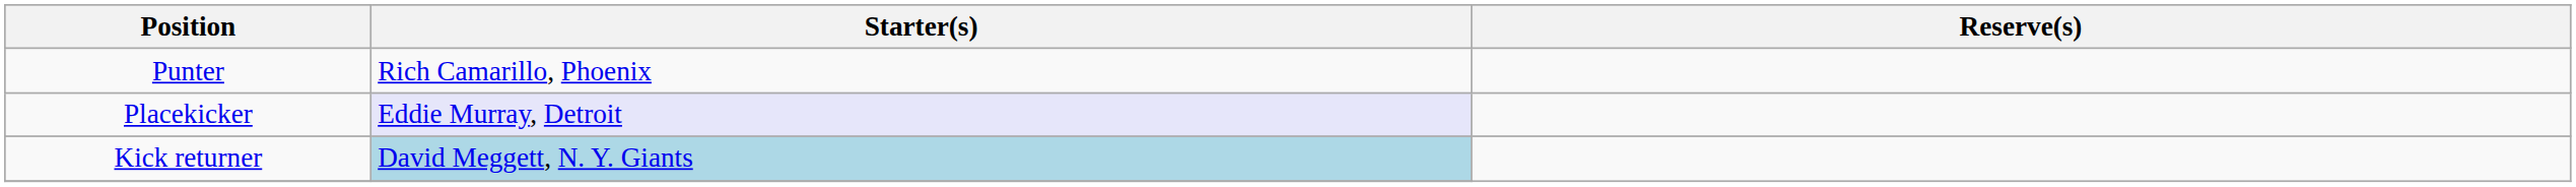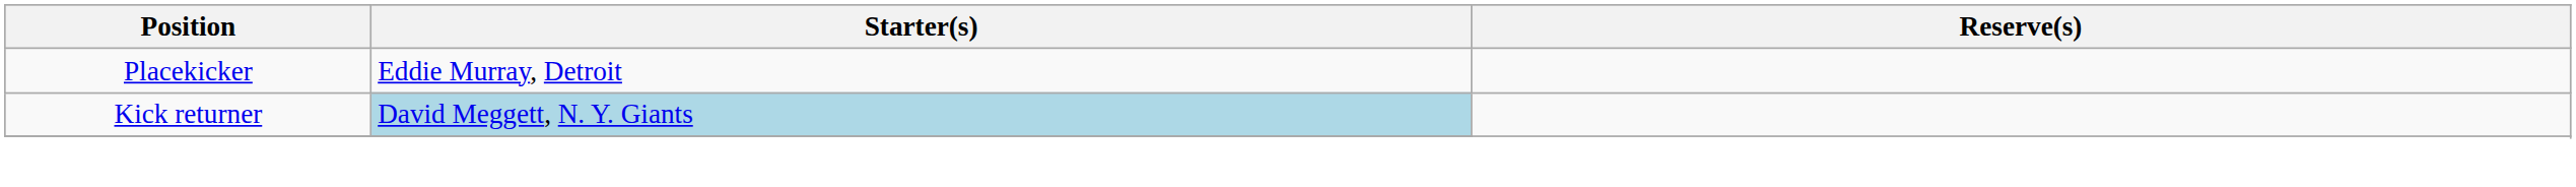- row: Punter | Rich Camarillo, Phoenix
Placekicker | Starter(s): lavender background -> no background
